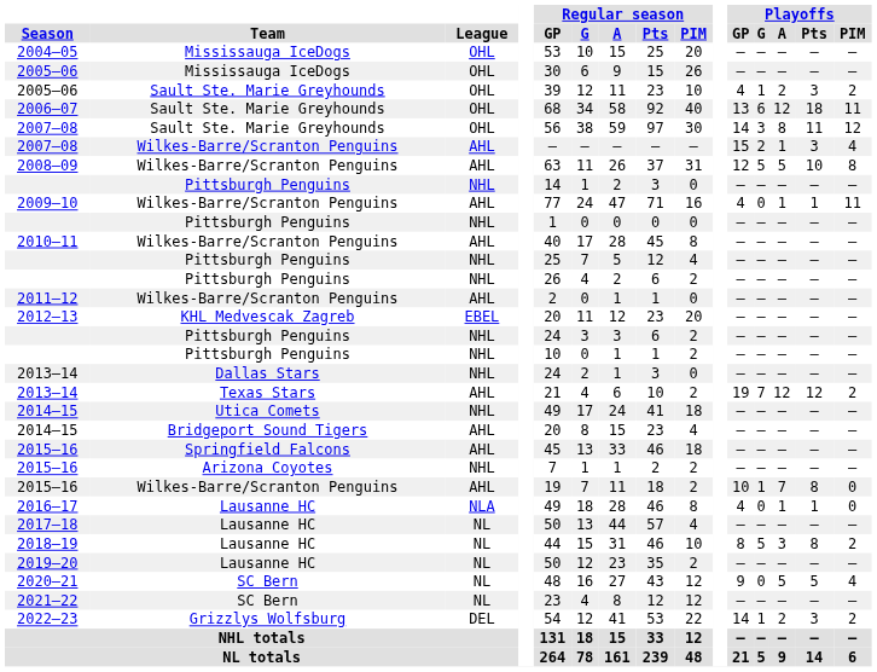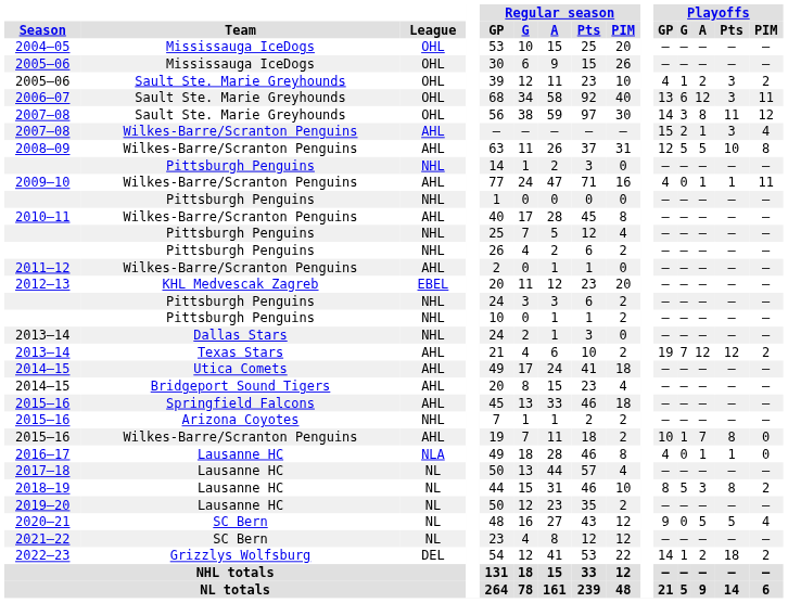2006–07 | Playoffs / Pts: 18 -> 3
2014–15 / Utica Comets | League: NHL -> AHL
2022–23 | Playoffs / Pts: 3 -> 18
